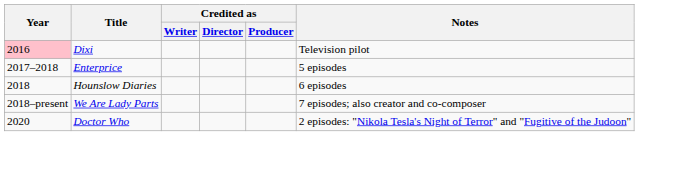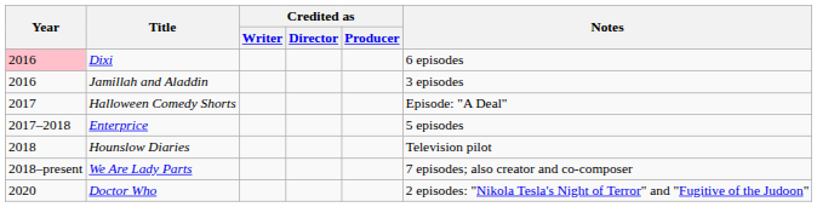Dixi | Notes: Television pilot -> 6 episodes
+ row: 2016 | Jamillah and Aladdin | 3 episodes
+ row: 2017 | Halloween Comedy Shorts | Episode: "A Deal"
Hounslow Diaries | Notes: 6 episodes -> Television pilot
